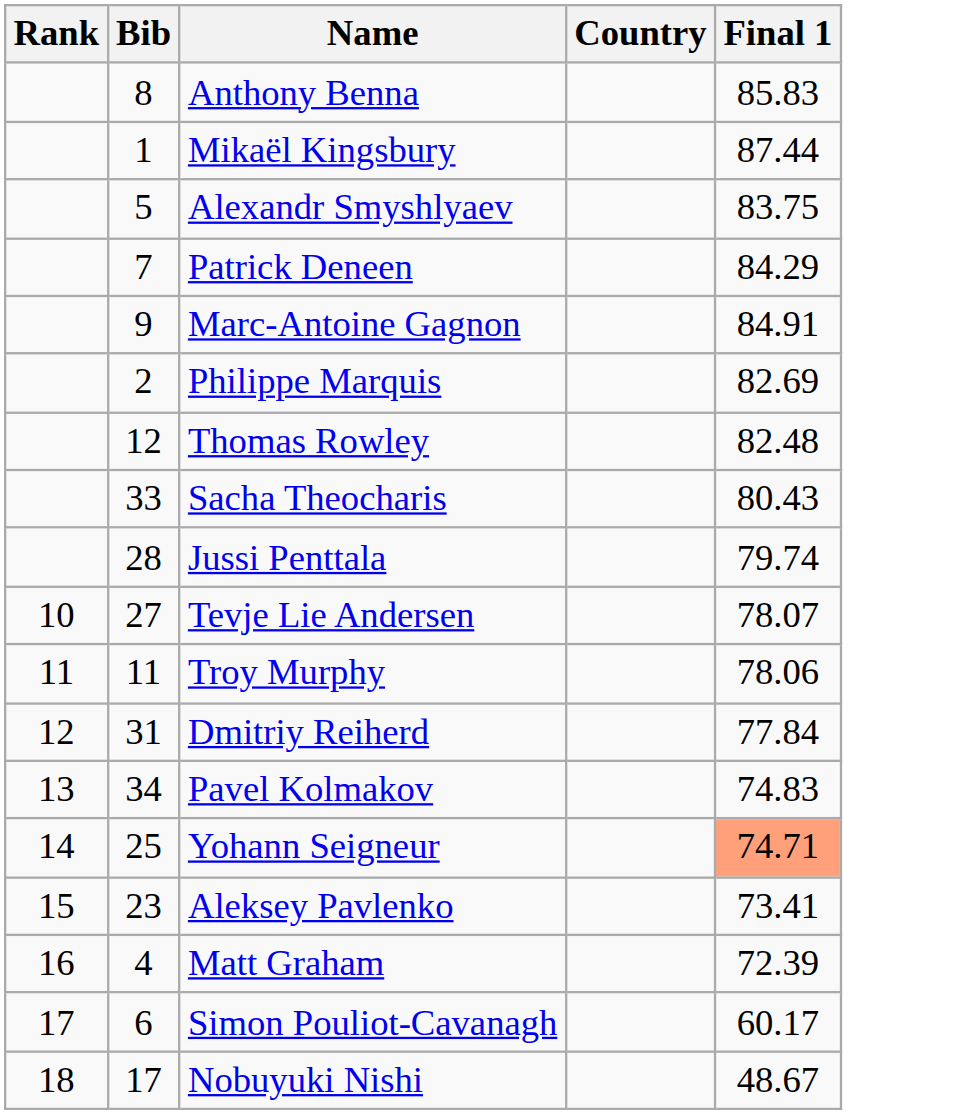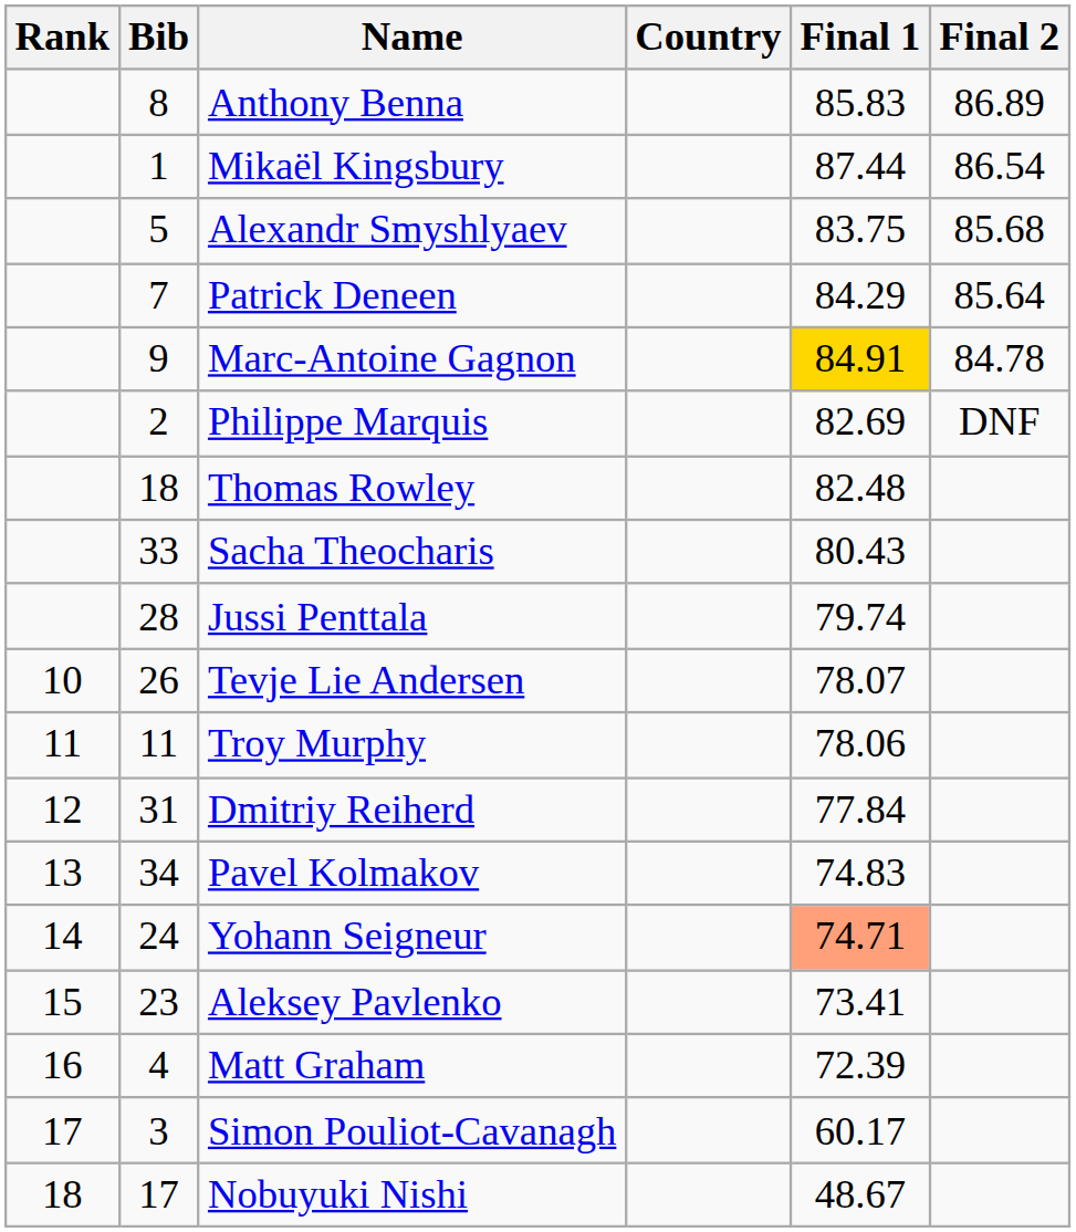+ column: Final 2 | 86.89 | 86.54 | 85.68 | 85.64 | 84.78 | DNF
Marc-Antoine Gagnon | Final 1: no background -> gold background
Thomas Rowley | Bib: 12 -> 18
Tevje Lie Andersen | Bib: 27 -> 26
Yohann Seigneur | Bib: 25 -> 24
Simon Pouliot-Cavanagh | Bib: 6 -> 3
